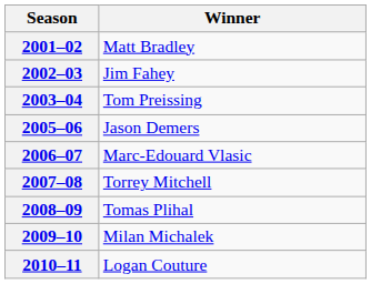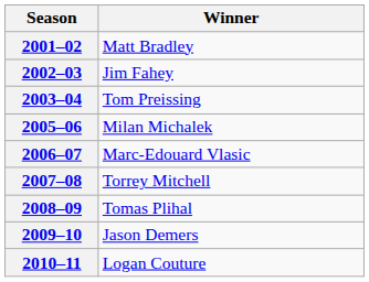2005–06 | Winner: Jason Demers -> Milan Michalek
2009–10 | Winner: Milan Michalek -> Jason Demers
